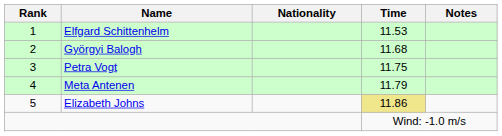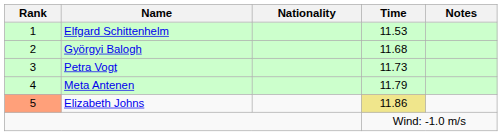Petra Vogt | Time: 11.75 -> 11.73
Elizabeth Johns | Rank: no background -> lightsalmon background
